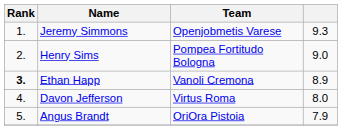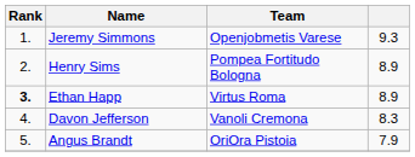Henry Sims | column 4: 9.0 -> 8.9
Ethan Happ | Team: Vanoli Cremona -> Virtus Roma
Davon Jefferson | Team: Virtus Roma -> Vanoli Cremona
Davon Jefferson | column 4: 8.0 -> 8.3
